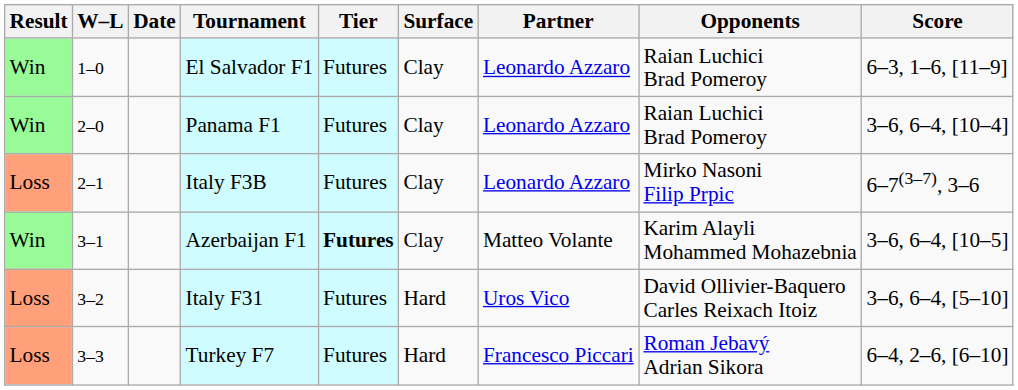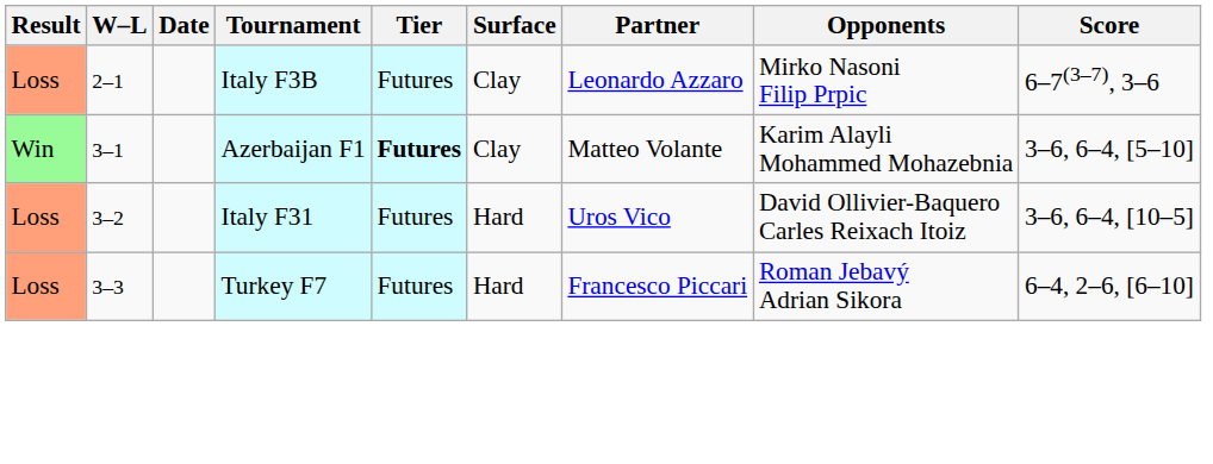- row: Win | 1–0 | El Salvador F1 | Futures | Clay | Leonardo Azzaro | Raian Luchici Brad Pomeroy | 6–3, 1–6, [11–9]
- row: Win | 2–0 | Panama F1 | Futures | Clay | Leonardo Azzaro | Raian Luchici Brad Pomeroy | 3–6, 6–4, [10–4]
Azerbaijan F1 | Score: 3–6, 6–4, [10–5] -> 3–6, 6–4, [5–10]
Italy F31 | Score: 3–6, 6–4, [5–10] -> 3–6, 6–4, [10–5]
